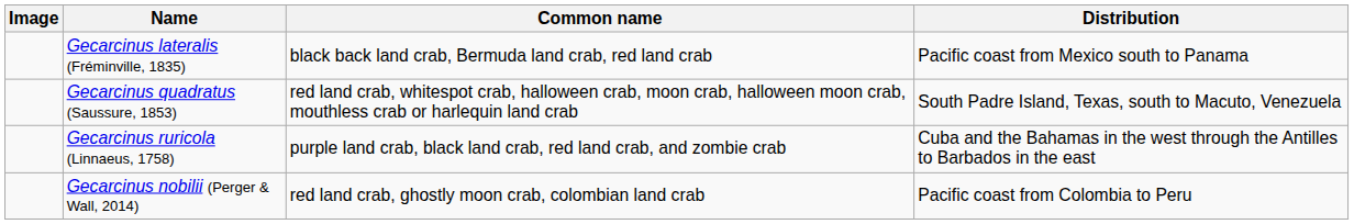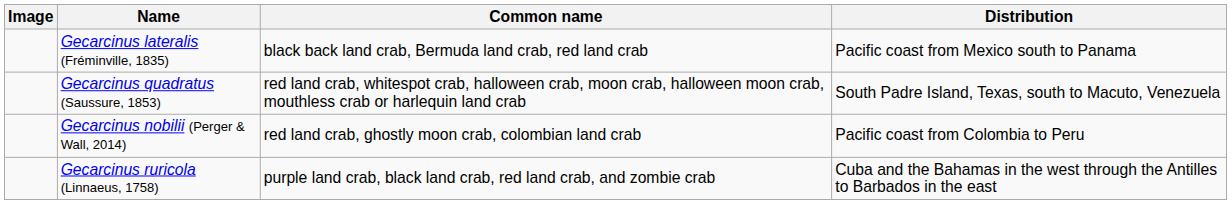rows swapped: Gecarcinus ruricola (Linnaeus, 1758) <-> Gecarcinus nobilii (Perger & Wall, 2014)
